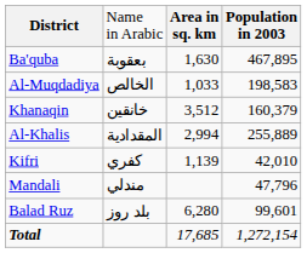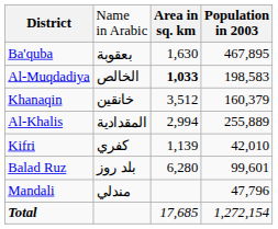Al-Muqdadiya | column 3: normal -> bold
rows swapped: Balad Ruz <-> Mandali
